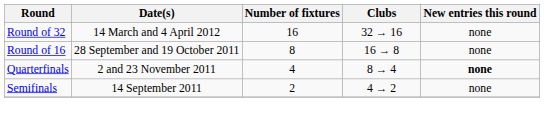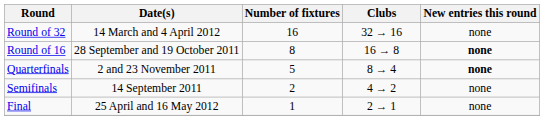Round of 16 | New entries this round: normal -> bold
Quarterfinals | Number of fixtures: 4 -> 5
+ row: Final | 25 April and 16 May 2012 | 1 | 2 → 1 | none
